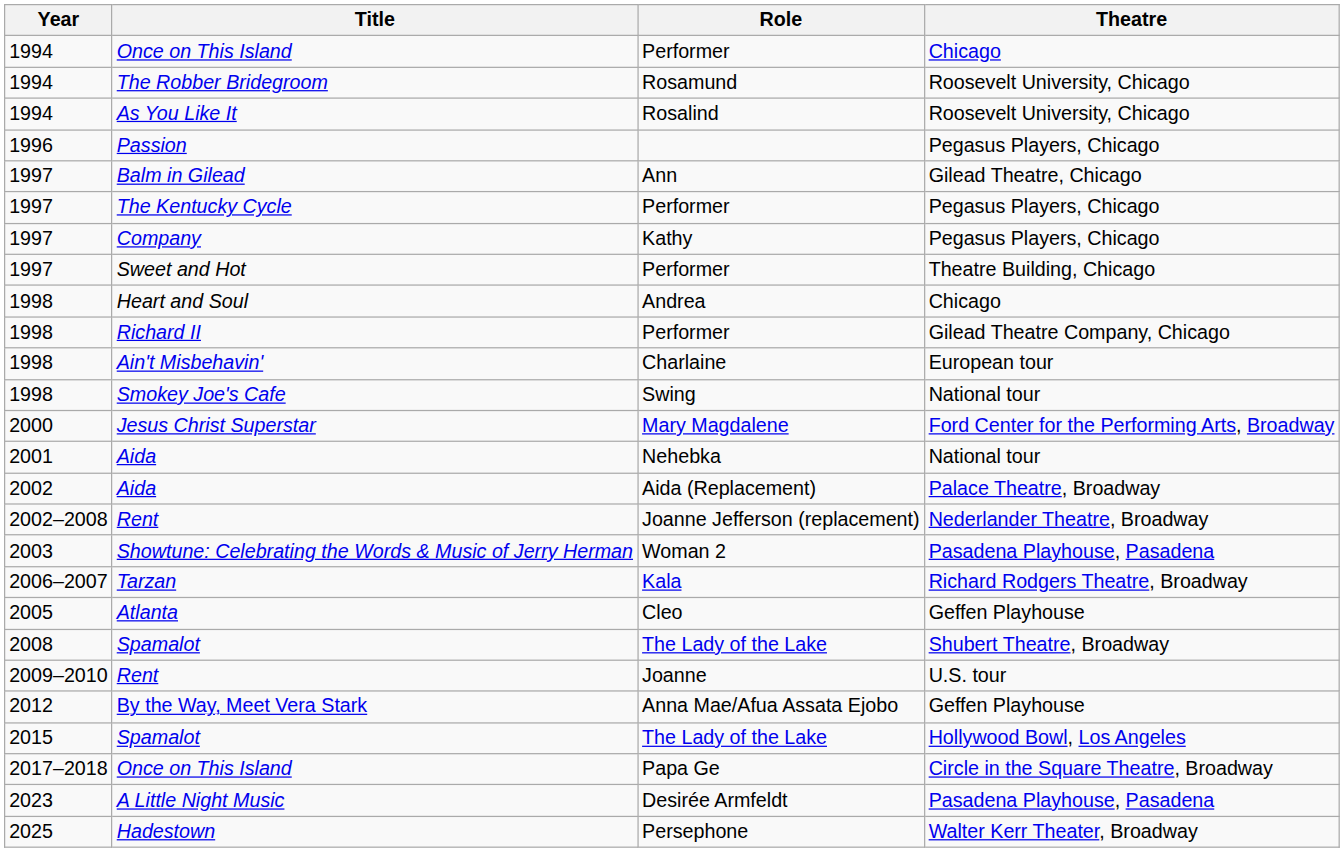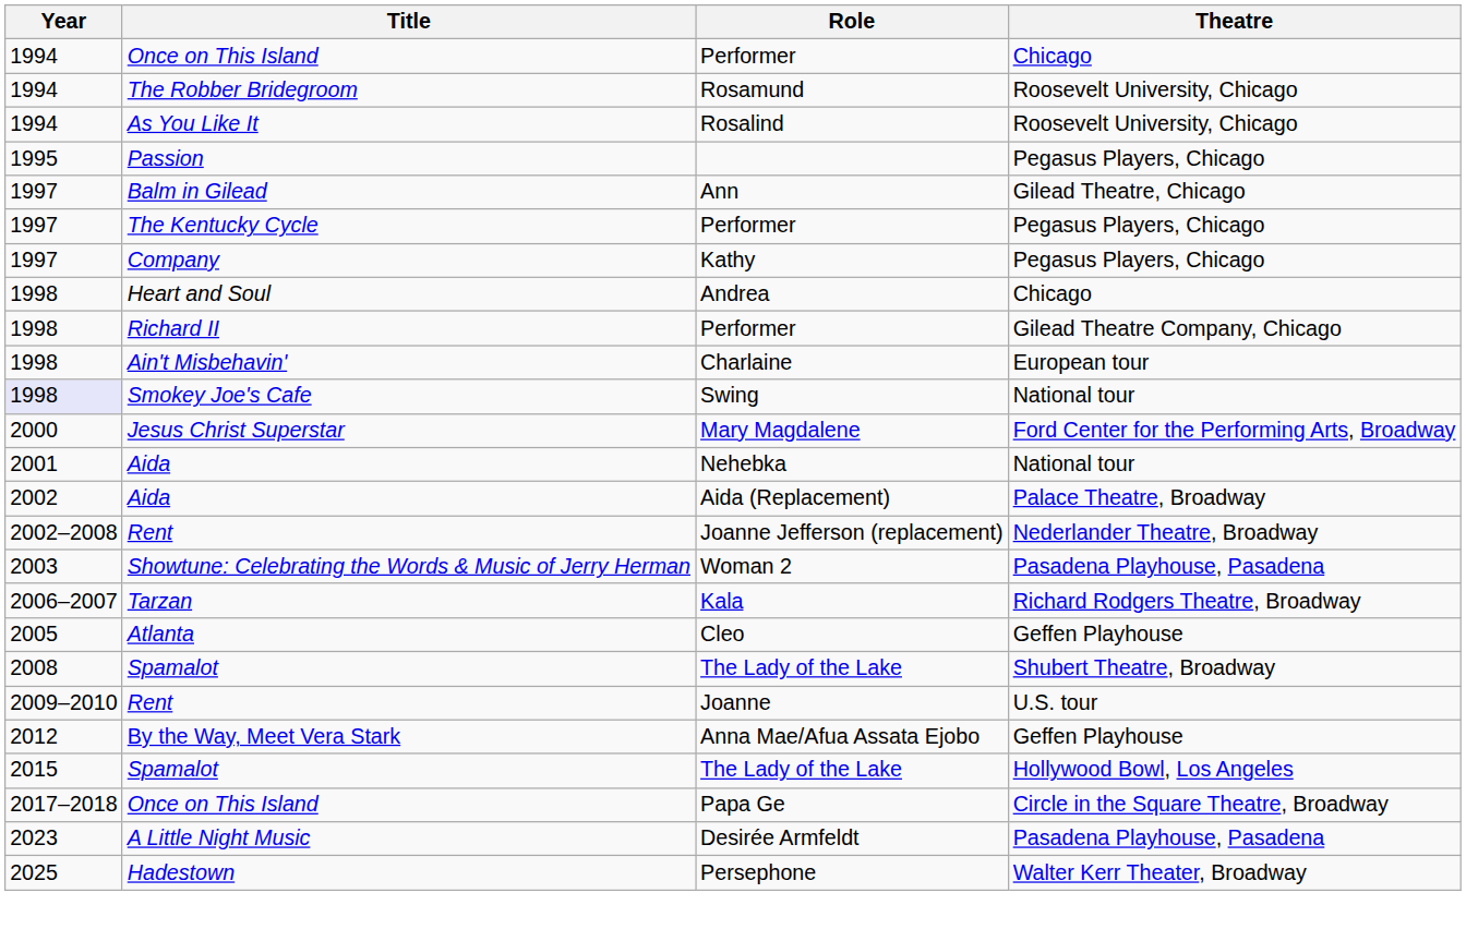Passion | Year: 1996 -> 1995
- row: 1997 | Sweet and Hot | Performer | Theatre Building, Chicago
Smokey Joe's Cafe | Year: no background -> lavender background
